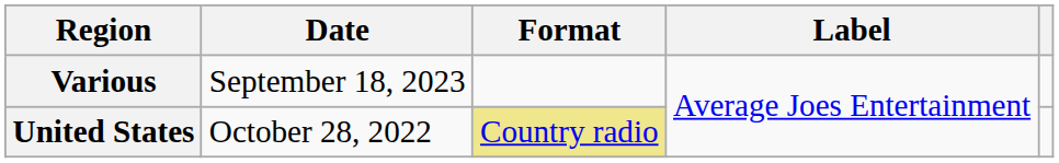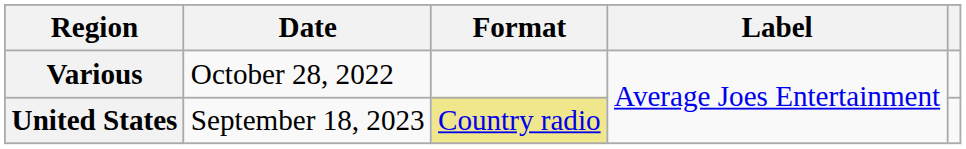Various | Date: September 18, 2023 -> October 28, 2022
United States | Date: October 28, 2022 -> September 18, 2023
